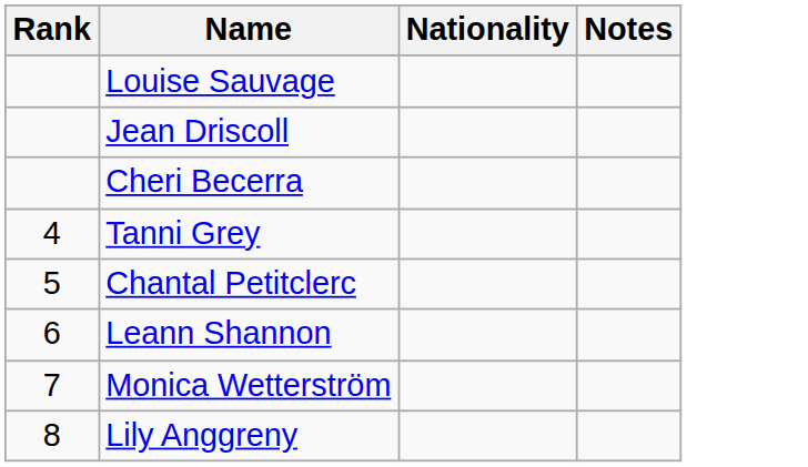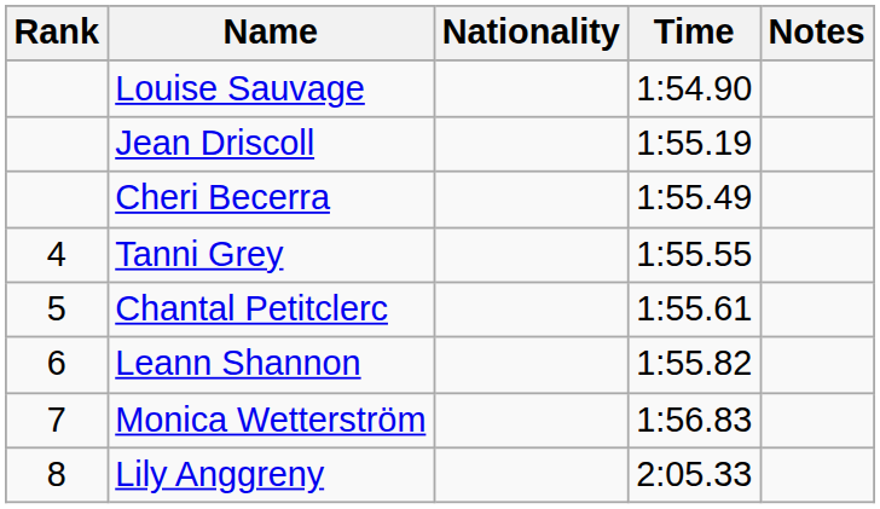+ column: Time | 1:54.90 | 1:55.19 | 1:55.49 | 1:55.55 | 1:55.61 | 1:55.82 | 1:56.83 | 2:05.33
